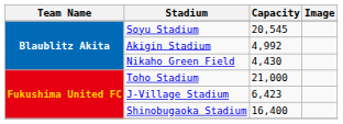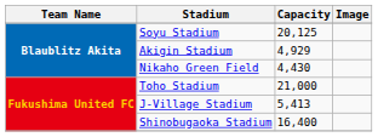Soyu Stadium | Capacity: 20,545 -> 20,125
Akigin Stadium | Capacity: 4,992 -> 4,929
J-Village Stadium | Capacity: 6,423 -> 5,413
